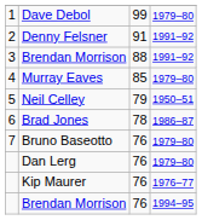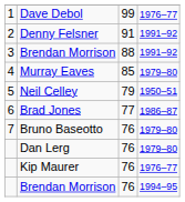Dave Debol | column 4: 1979–80 -> 1976–77
Brad Jones | column 3: 78 -> 77
